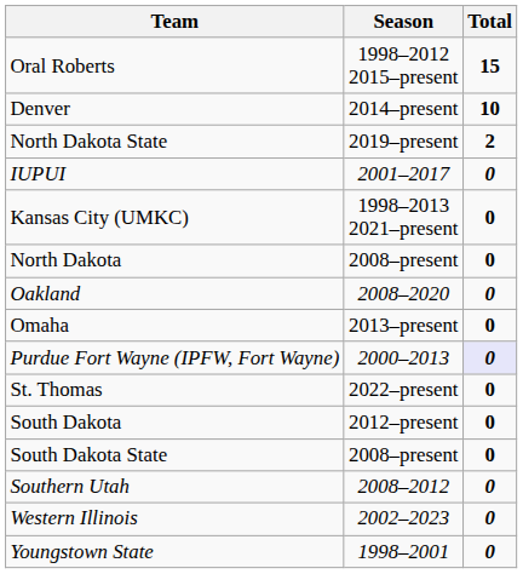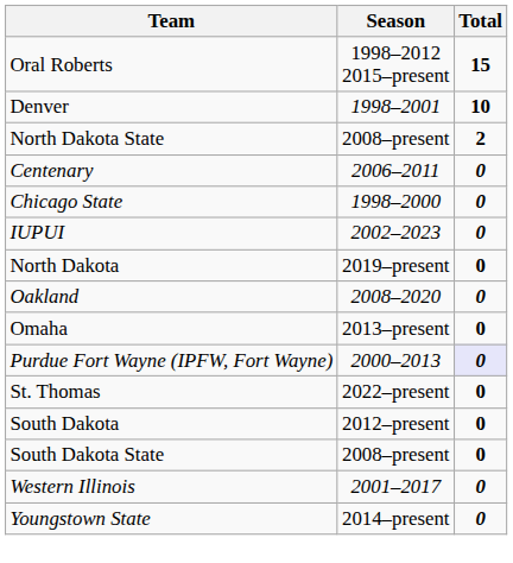Denver | Season: 2014–present -> 1998–2001
North Dakota State | Season: 2019–present -> 2008–present
+ row: Centenary | 2006–2011 | 0
+ row: Chicago State | 1998–2000 | 0
IUPUI | Season: 2001–2017 -> 2002–2023
- row: Kansas City (UMKC) | 1998–2013 2021–present | 0
North Dakota | Season: 2008–present -> 2019–present
- row: Southern Utah | 2008–2012 | 0
Western Illinois | Season: 2002–2023 -> 2001–2017
Youngstown State | Season: 1998–2001 -> 2014–present
